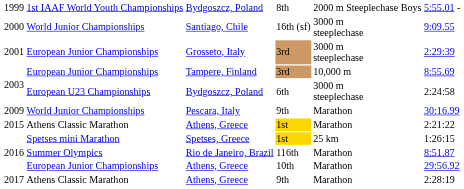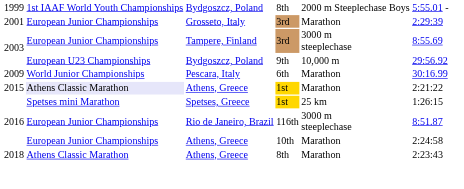- row: 2000 | World Junior Championships | Santiago, Chile | 16th (sf) | 3000 m steeplechase | 9:09.55
2001 | column 5: 3000 m steeplechase -> Marathon
2003 / Tampere, Finland | column 5: 10,000 m -> 3000 m steeplechase
2003 / Bydgoszcz, Poland | column 4: 6th -> 9th
2003 / Bydgoszcz, Poland | column 5: 3000 m steeplechase -> 10,000 m
2003 / Bydgoszcz, Poland | column 6: 2:24:58 -> 29:56.92
2009 | column 4: 9th -> 6th
2015 | column 2: no background -> lavender background
2016 / Rio de Janeiro, Brazil | column 2: Summer Olympics -> European Junior Championships
2016 / Rio de Janeiro, Brazil | column 5: Marathon -> 3000 m steeplechase
2016 / Athens, Greece | column 6: 29:56.92 -> 2:24:58
- row: 2017 | Athens Classic Marathon | Athens, Greece | 9th | Marathon | 2:28:19
+ row: 2018 | Athens Classic Marathon | Athens, Greece | 8th | Marathon | 2:23:43
